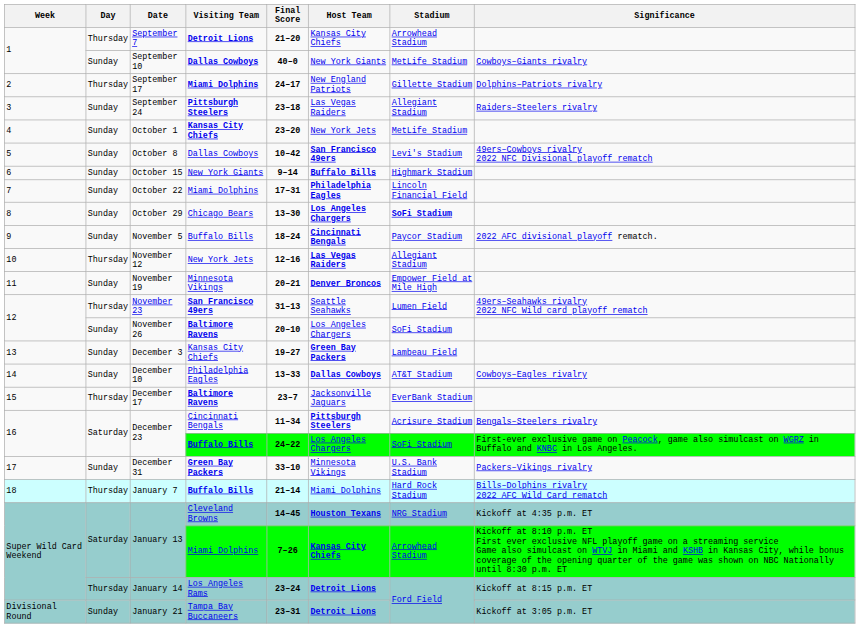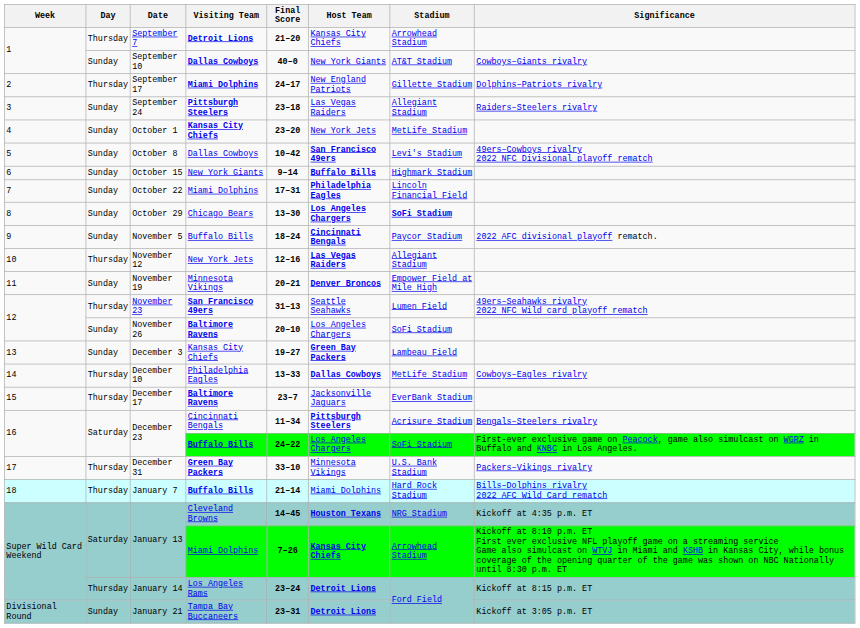September 10 | Stadium: MetLife Stadium -> AT&T Stadium
December 10 | Day: Sunday -> Thursday
December 10 | Stadium: AT&T Stadium -> MetLife Stadium
December 31 | Day: Sunday -> Thursday
